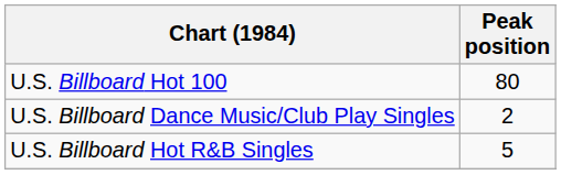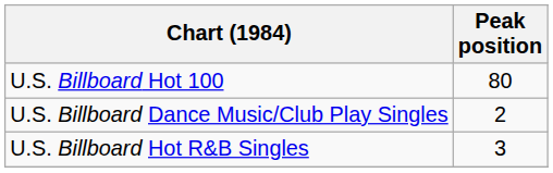U.S. Billboard Hot R&B Singles | Peak position: 5 -> 3
